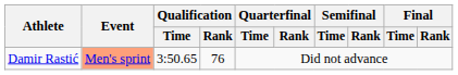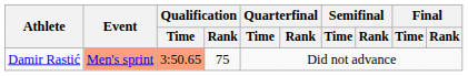Damir Rastić | Qualification / Time: no background -> lightsalmon background
Damir Rastić | Qualification / Rank: 76 -> 75
